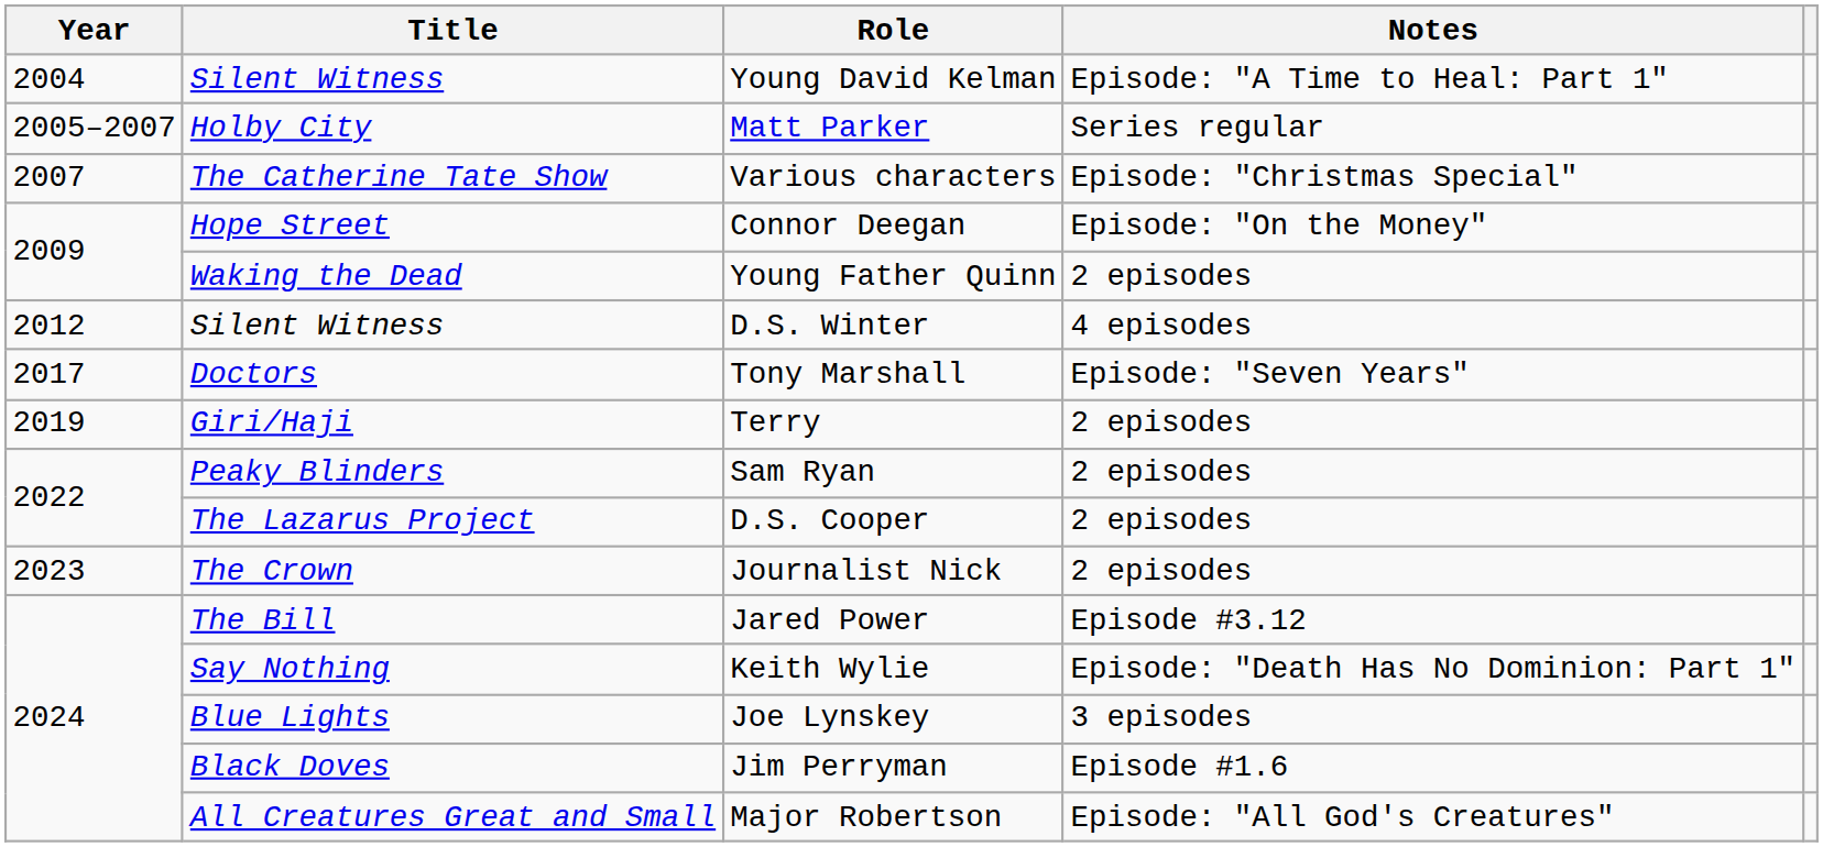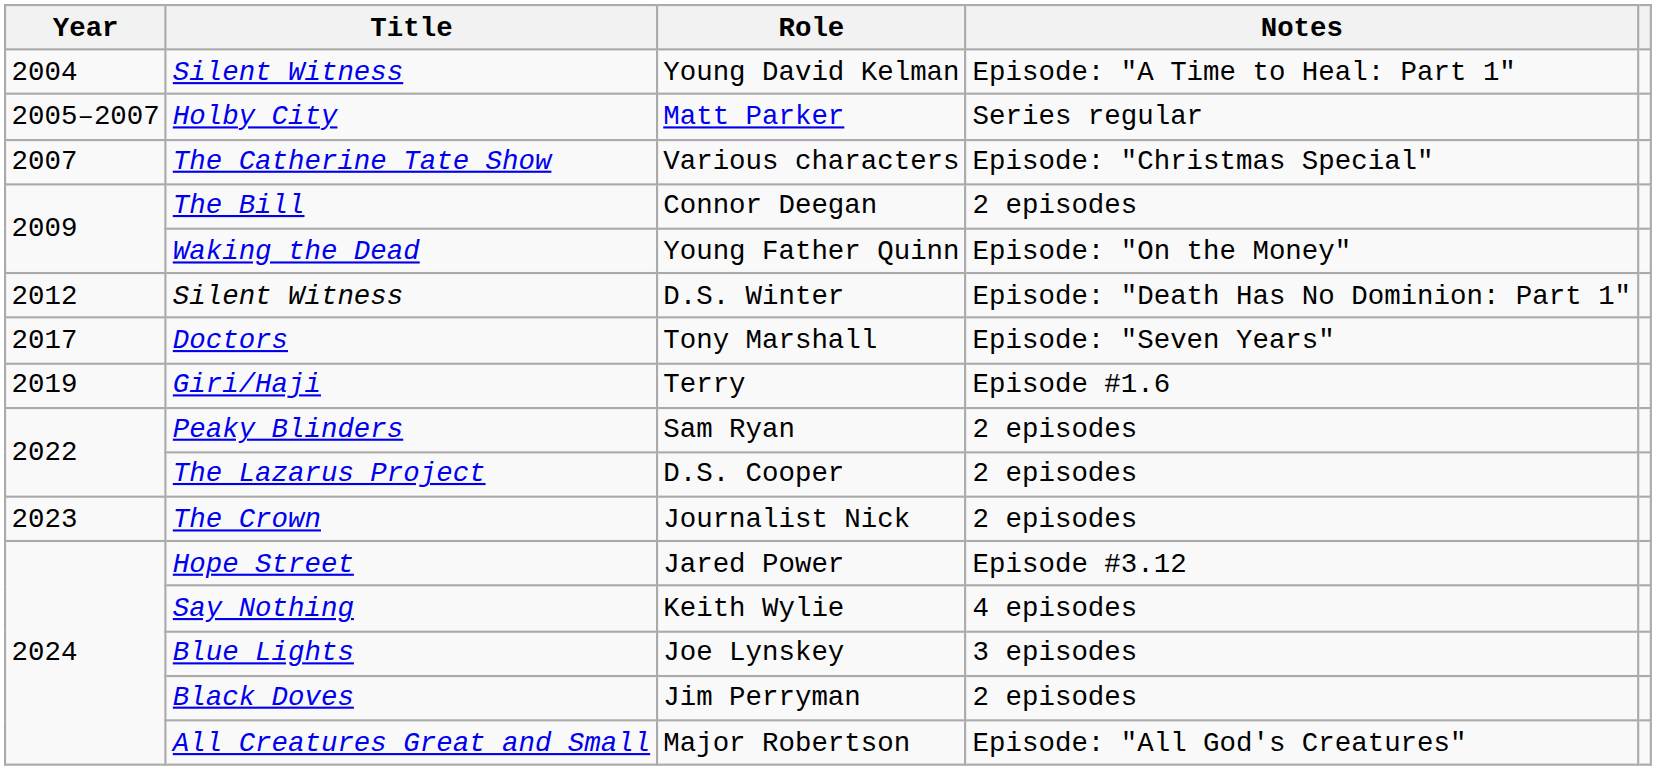Connor Deegan | Title: Hope Street -> The Bill
Connor Deegan | Notes: Episode: "On the Money" -> 2 episodes
Young Father Quinn | Notes: 2 episodes -> Episode: "On the Money"
D.S. Winter | Notes: 4 episodes -> Episode: "Death Has No Dominion: Part 1"
Terry | Notes: 2 episodes -> Episode #1.6
Jared Power | Title: The Bill -> Hope Street
Keith Wylie | Notes: Episode: "Death Has No Dominion: Part 1" -> 4 episodes
Jim Perryman | Notes: Episode #1.6 -> 2 episodes
